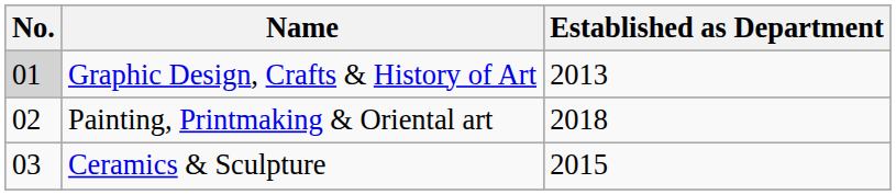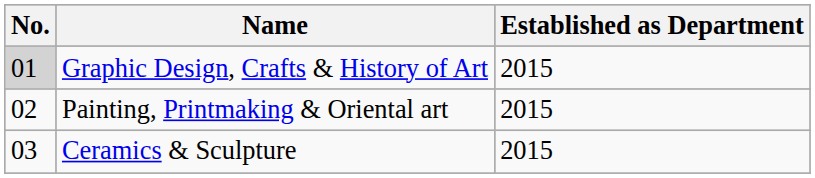Graphic Design, Crafts & History of Art | Established as Department: 2013 -> 2015
Painting, Printmaking & Oriental art | Established as Department: 2018 -> 2015
